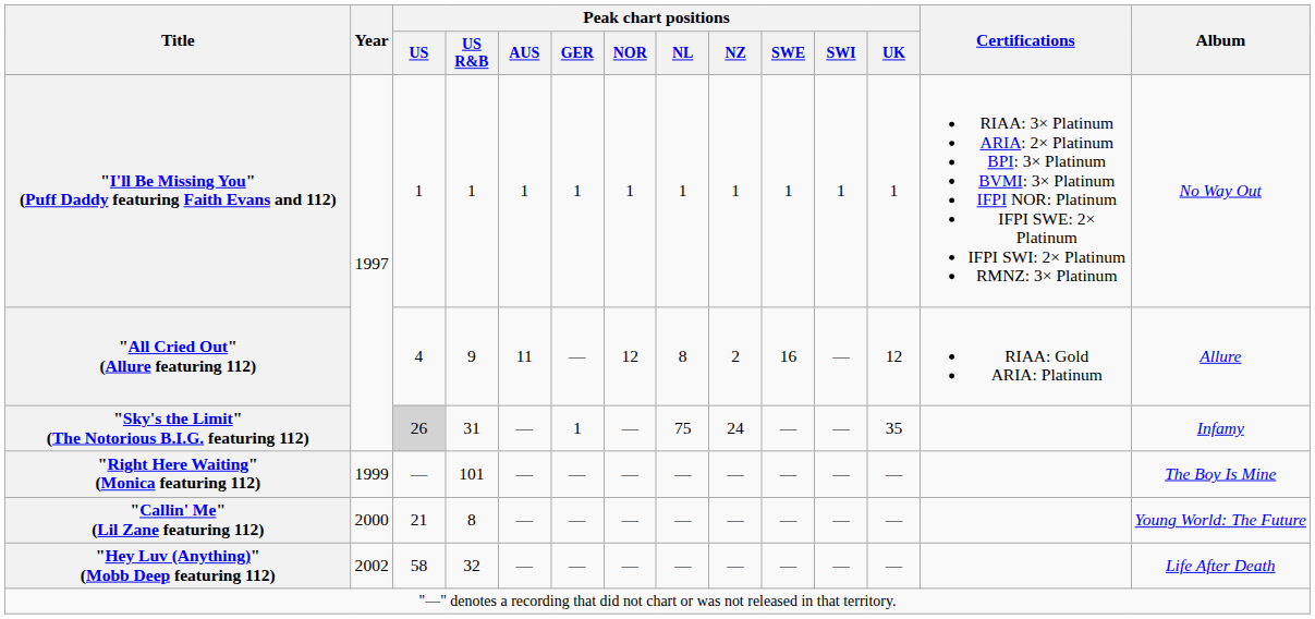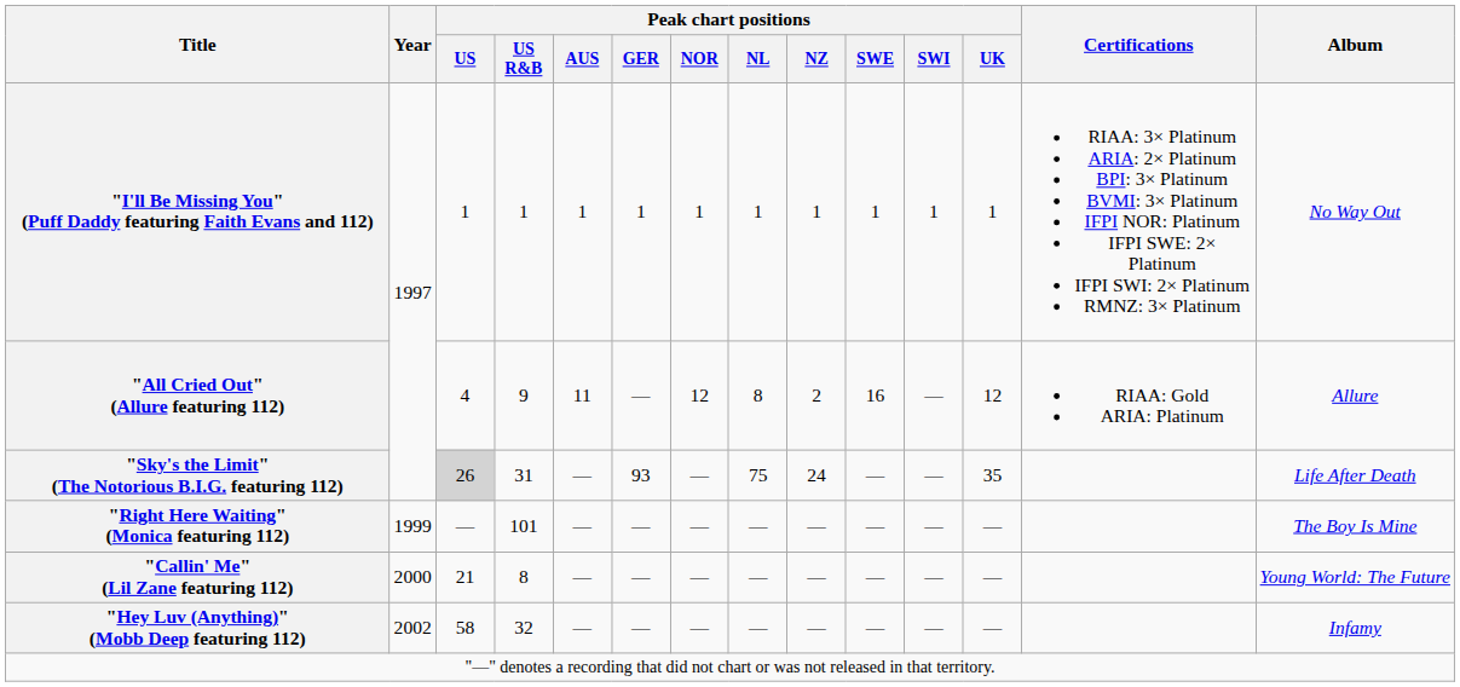"Sky's the Limit" (The Notorious B.I.G. featuring 112) | Peak chart positions / GER: 1 -> 93
"Sky's the Limit" (The Notorious B.I.G. featuring 112) | Album: Infamy -> Life After Death
"Hey Luv (Anything)" (Mobb Deep featuring 112) | Album: Life After Death -> Infamy
